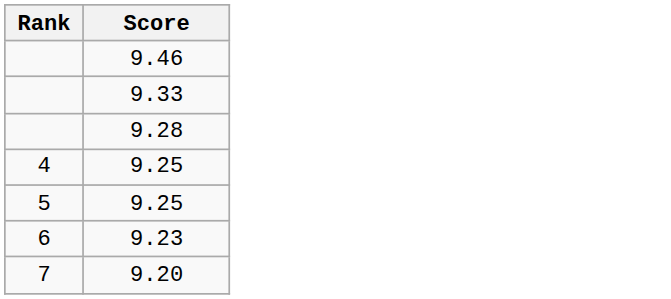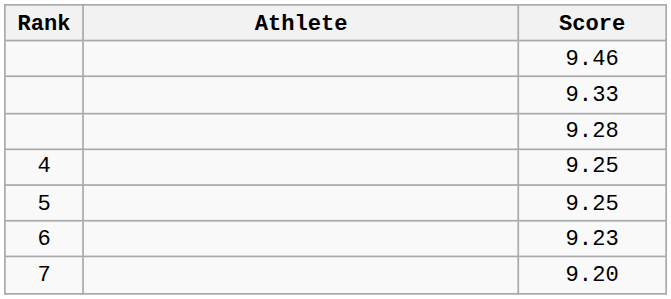+ column: Athlete
